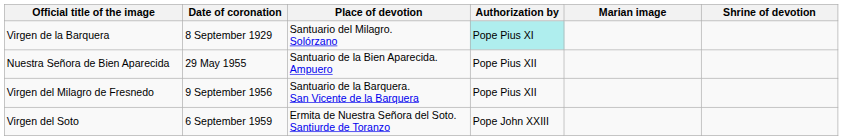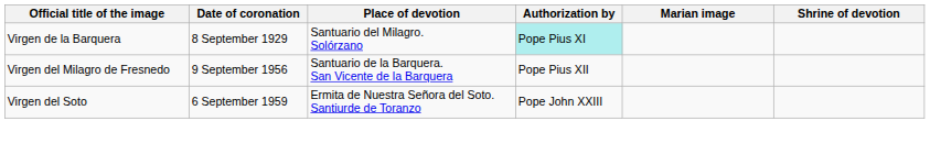- row: Nuestra Señora de Bien Aparecida | 29 May 1955 | Santuario de la Bien Aparecida. Ampuero | Pope Pius XII
